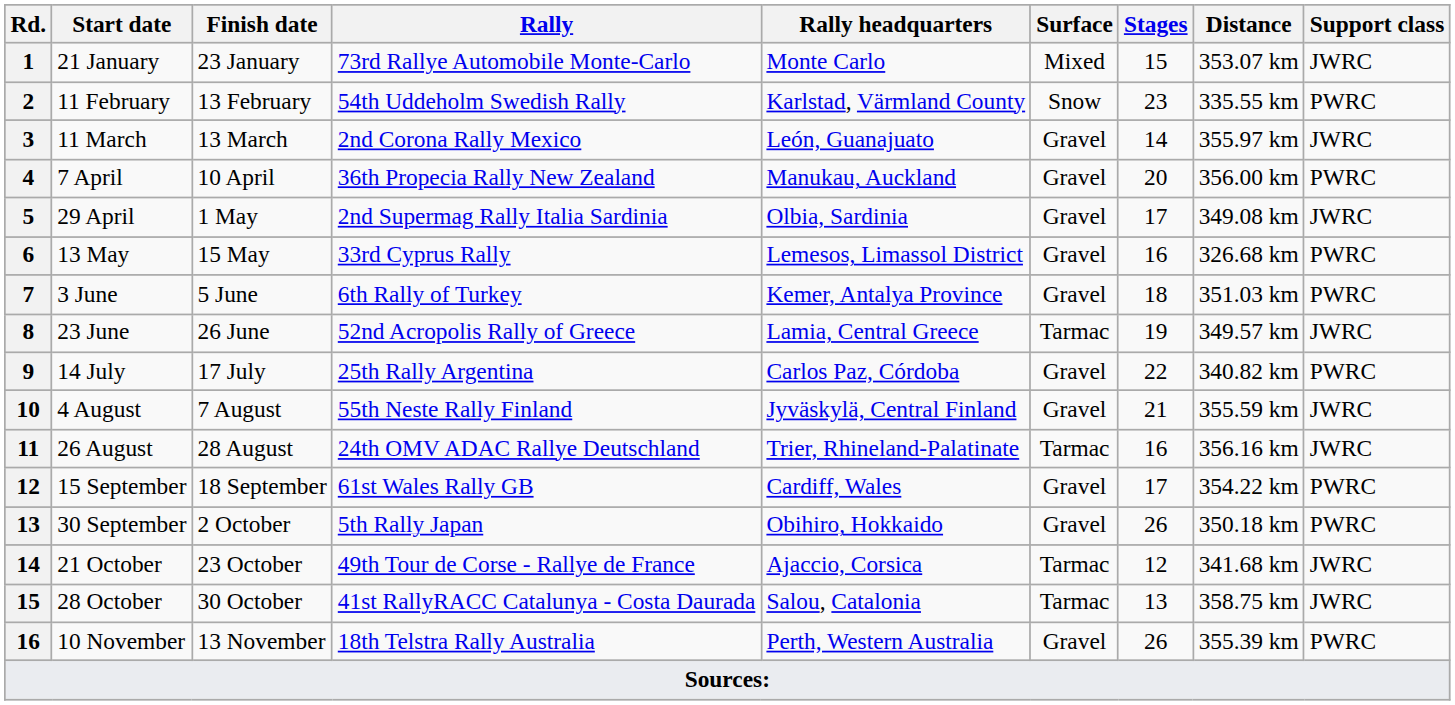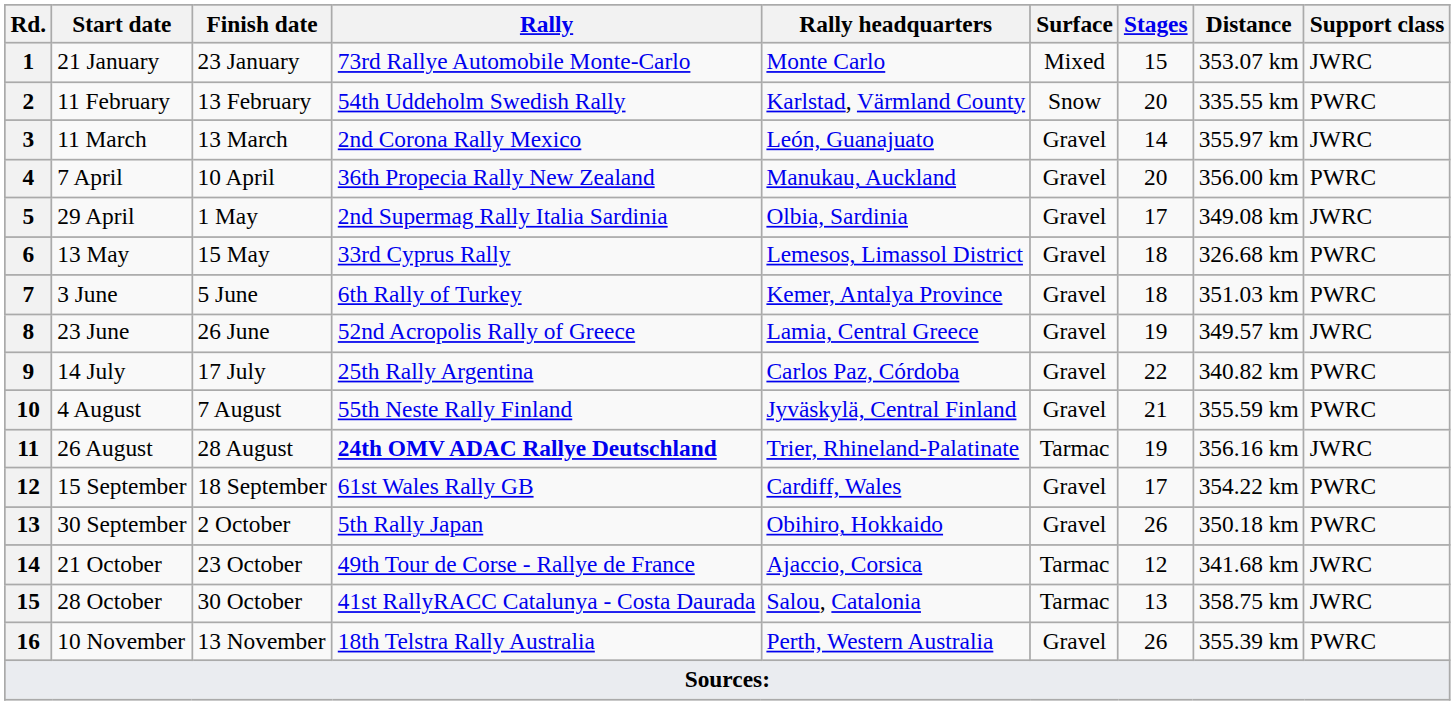11 February | Stages: 23 -> 20
13 May | Stages: 16 -> 18
23 June | Surface: Tarmac -> Gravel
4 August | Support class: JWRC -> PWRC
26 August | Rally: normal -> bold
26 August | Stages: 16 -> 19
